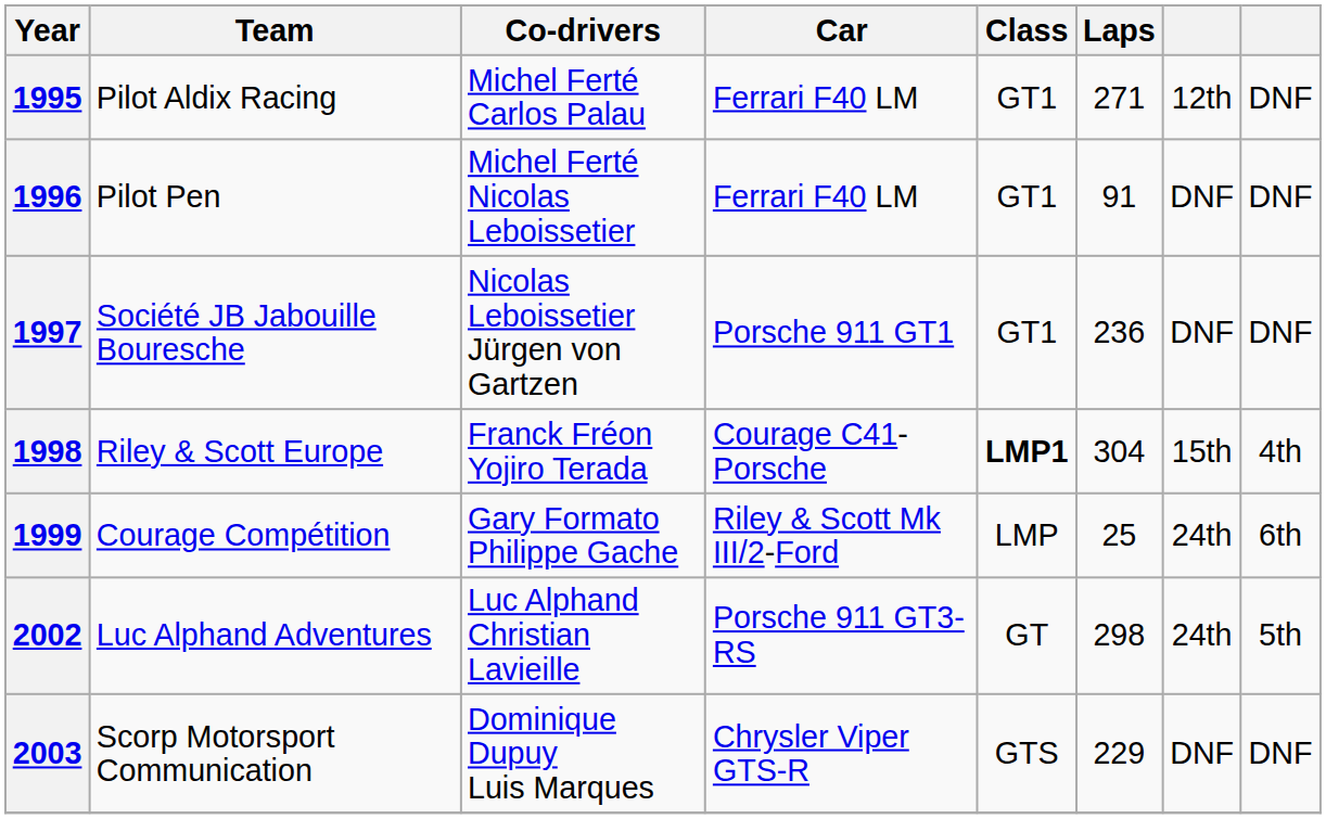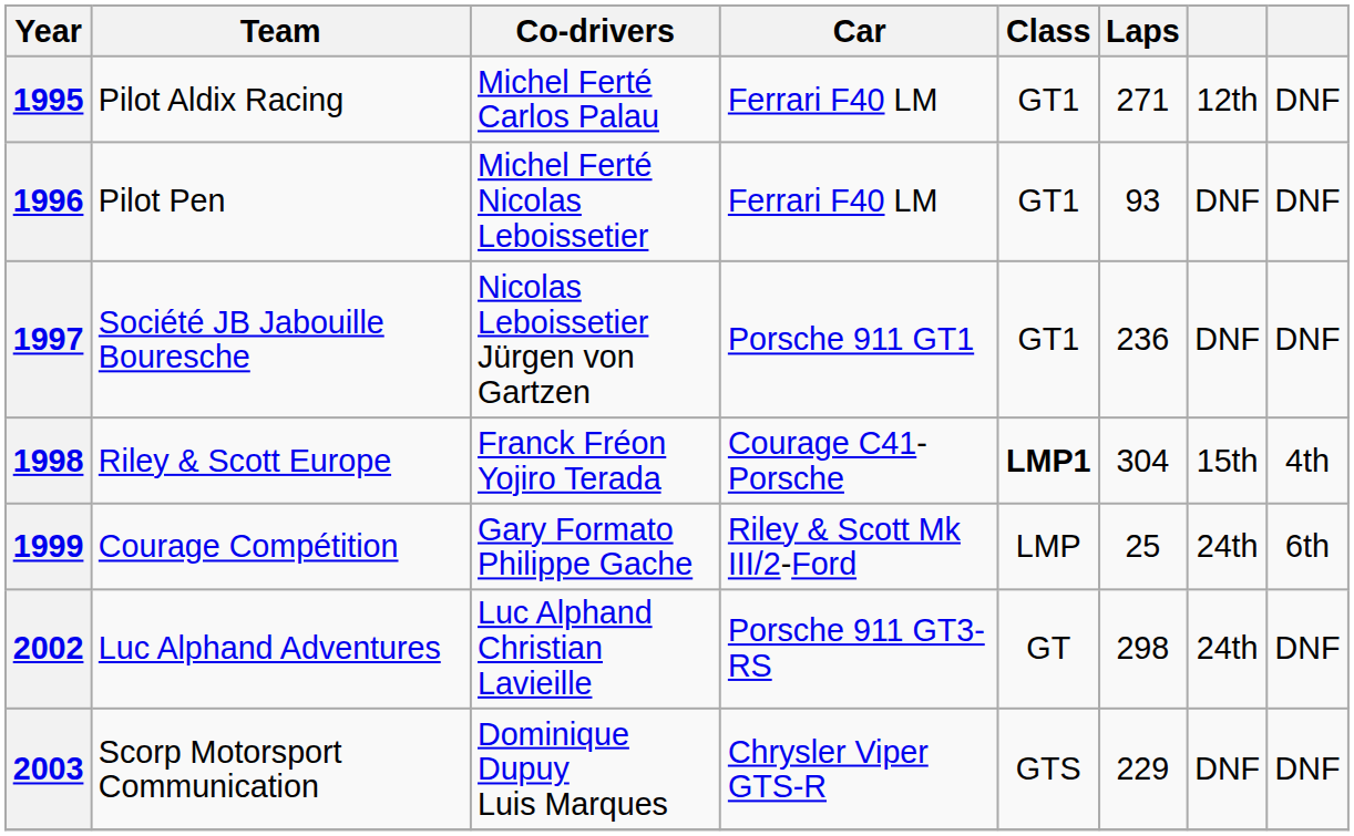1996 | Laps: 91 -> 93
2002 | column 8: 5th -> DNF
